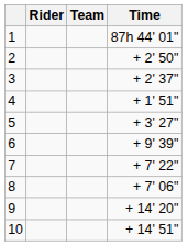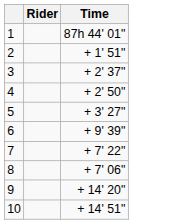- column: Team
2 | Time: + 2' 50" -> + 1' 51"
4 | Time: + 1' 51" -> + 2' 50"
